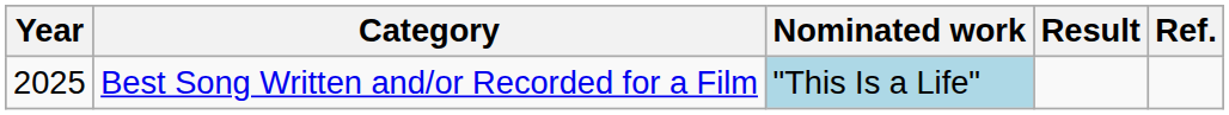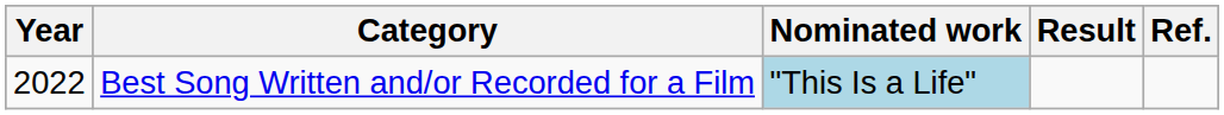Best Song Written and/or Recorded for a Film | Year: 2025 -> 2022
